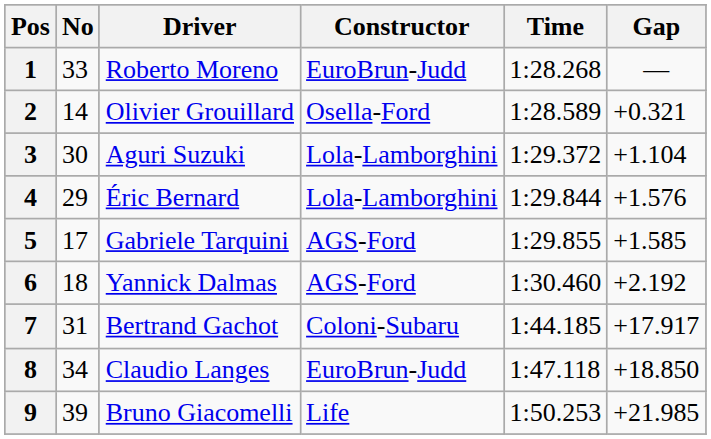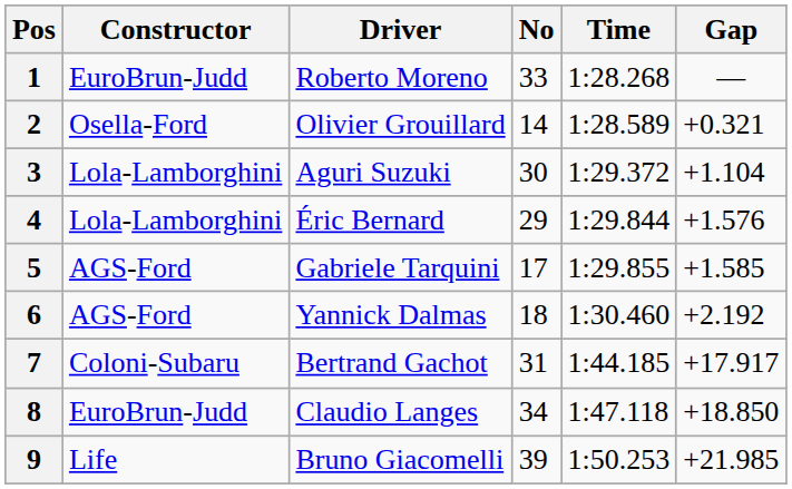columns swapped: No <-> Constructor
